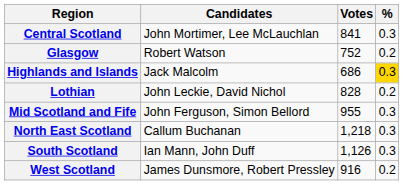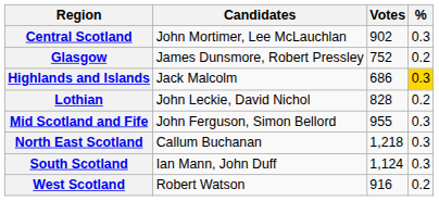Central Scotland | Votes: 841 -> 902
Glasgow | Candidates: Robert Watson -> James Dunsmore, Robert Pressley
South Scotland | Votes: 1,126 -> 1,124
West Scotland | Candidates: James Dunsmore, Robert Pressley -> Robert Watson
